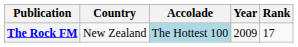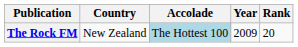The Rock FM | Rank: 17 -> 20
